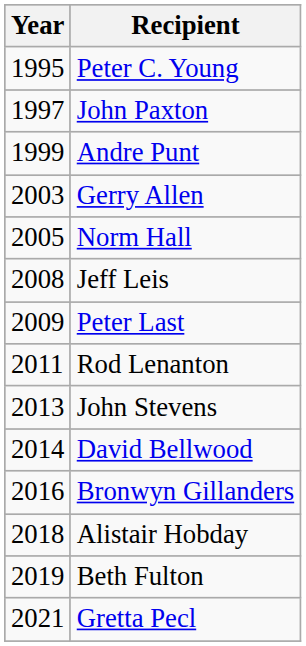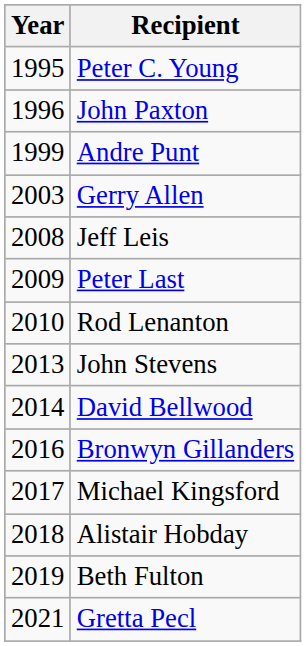John Paxton | Year: 1997 -> 1996
- row: 2005 | Norm Hall
Rod Lenanton | Year: 2011 -> 2010
+ row: 2017 | Michael Kingsford
